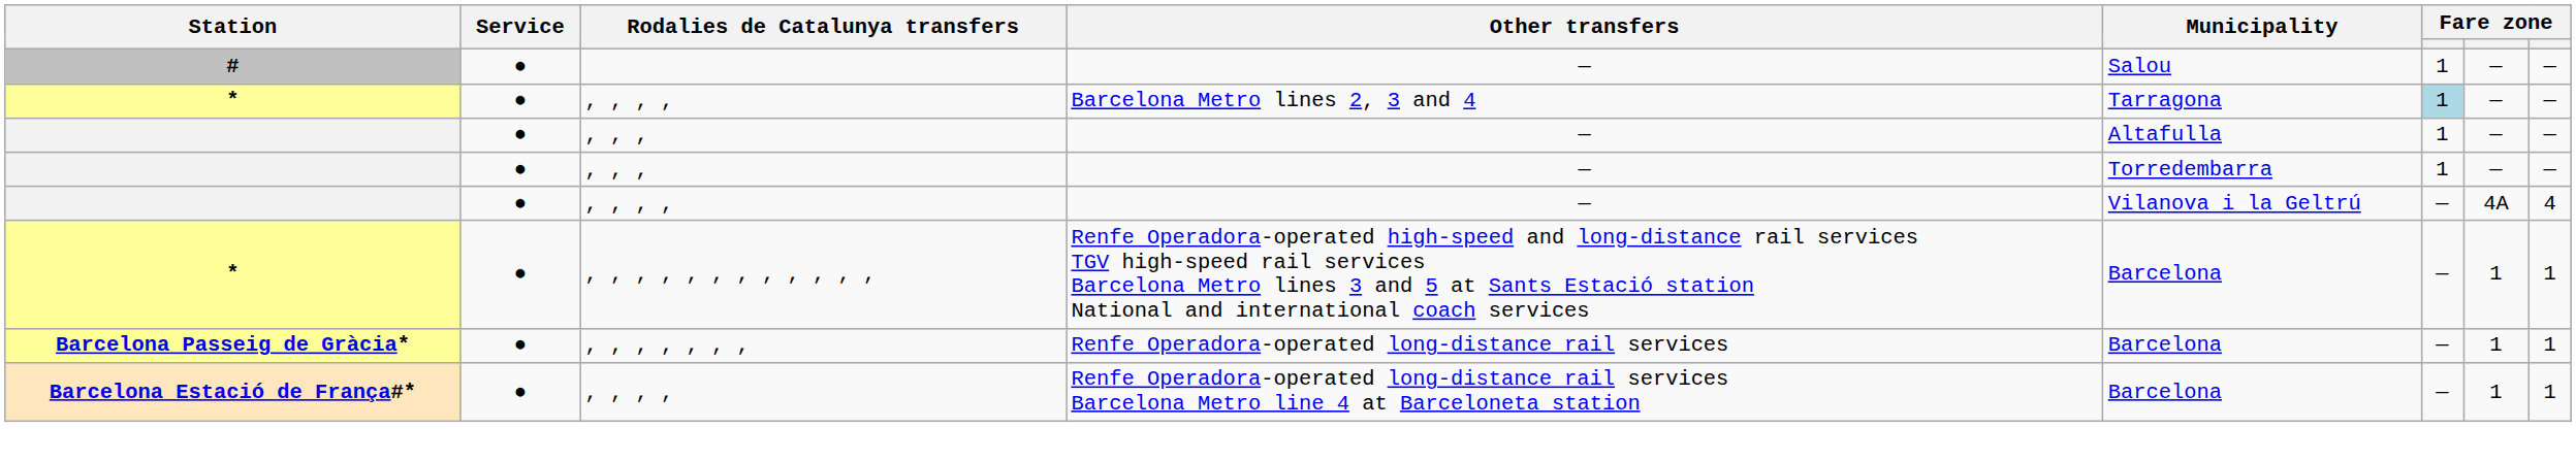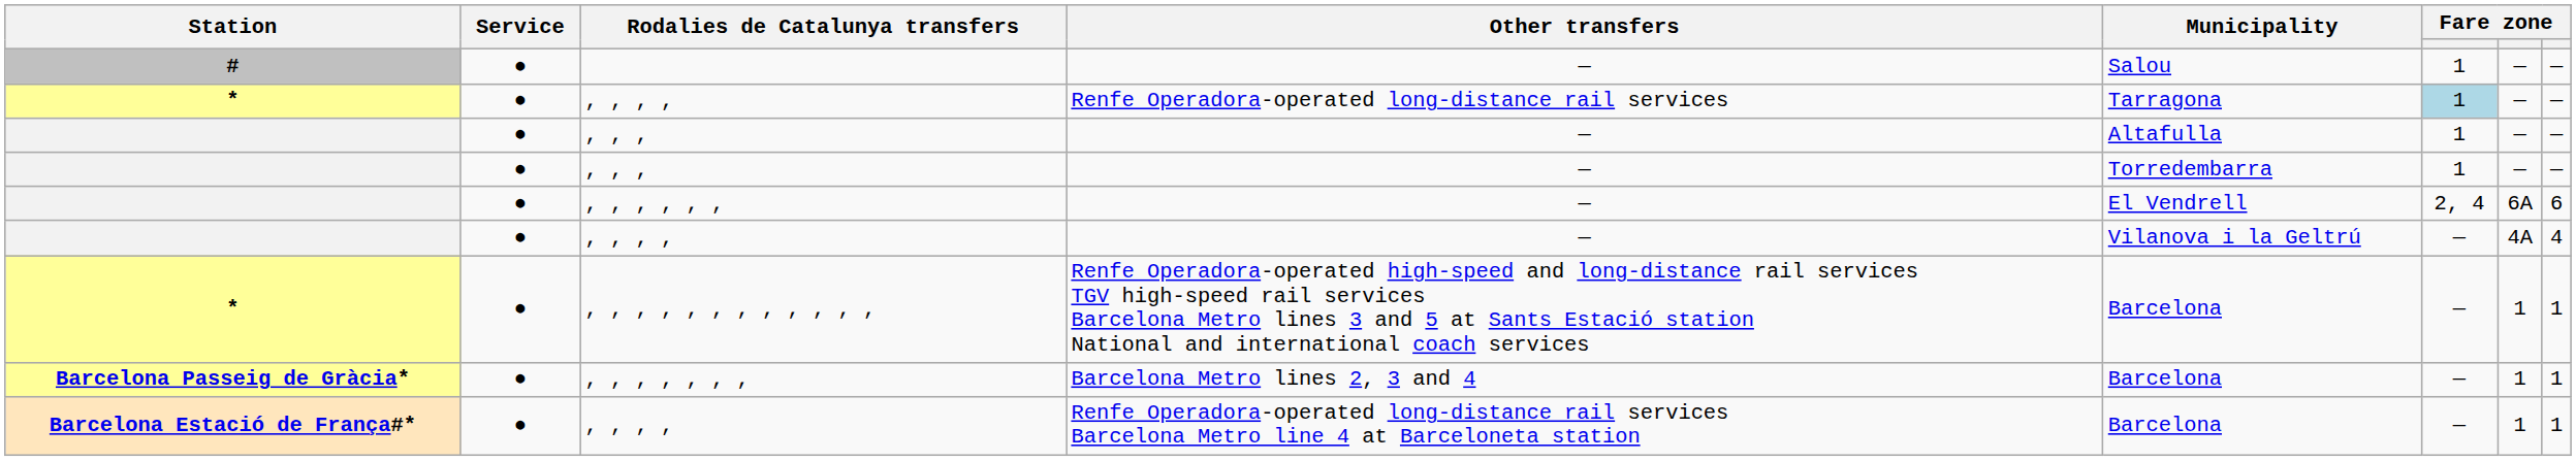* / , , , , | Other transfers: Barcelona Metro lines 2, 3 and 4 -> Renfe Operadora-operated long-distance rail services
+ row: ● | , , , , , , | — | El Vendrell | 2, 4 | 6A | 6
, , , , , , , | Other transfers: Renfe Operadora-operated long-distance rail services -> Barcelona Metro lines 2, 3 and 4
